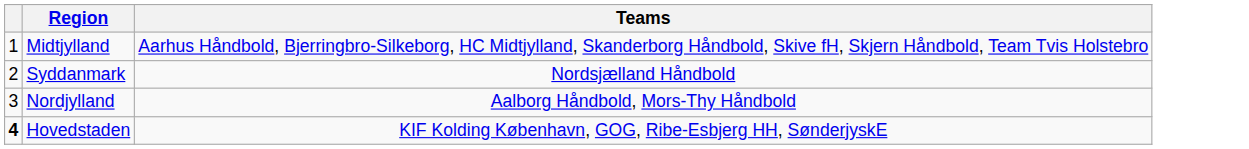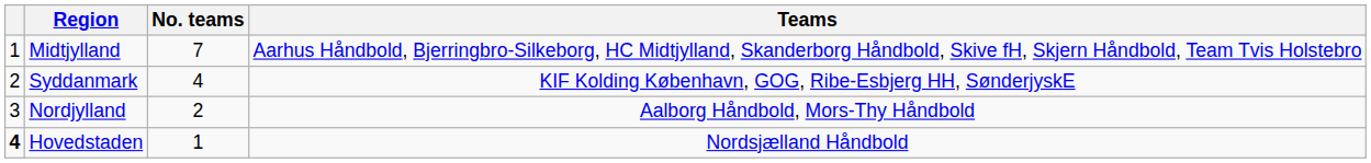+ column: No. teams | 7 | 4 | 2 | 1
Syddanmark | Teams: Nordsjælland Håndbold -> KIF Kolding København, GOG, Ribe-Esbjerg HH, SønderjyskE
Hovedstaden | Teams: KIF Kolding København, GOG, Ribe-Esbjerg HH, SønderjyskE -> Nordsjælland Håndbold
